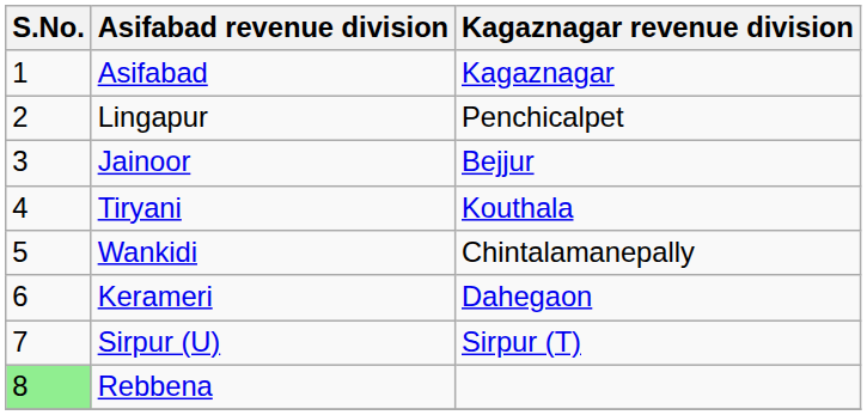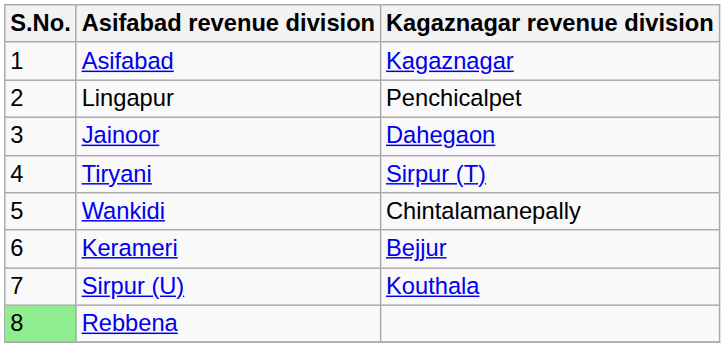Jainoor | Kagaznagar revenue division: Bejjur -> Dahegaon
Tiryani | Kagaznagar revenue division: Kouthala -> Sirpur (T)
Kerameri | Kagaznagar revenue division: Dahegaon -> Bejjur
Sirpur (U) | Kagaznagar revenue division: Sirpur (T) -> Kouthala
